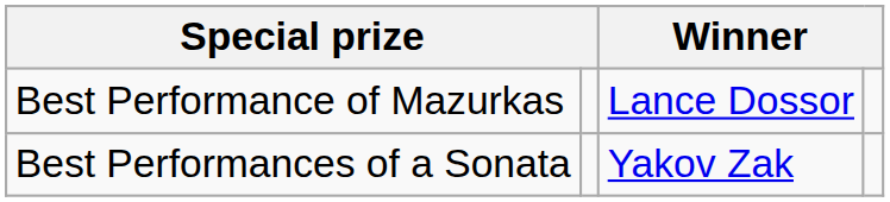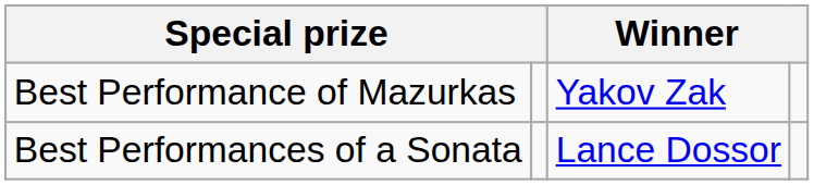Best Performance of Mazurkas | column 3: Lance Dossor -> Yakov Zak
Best Performances of a Sonata | column 3: Yakov Zak -> Lance Dossor
